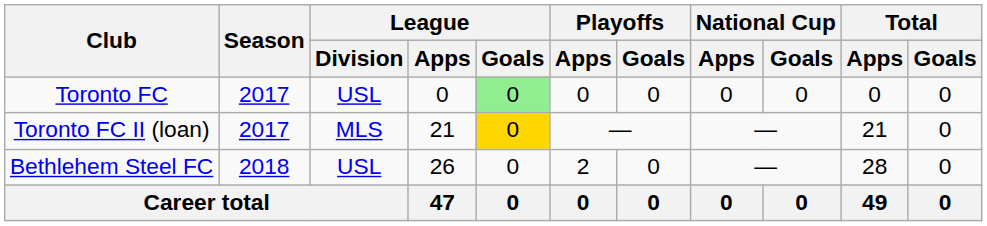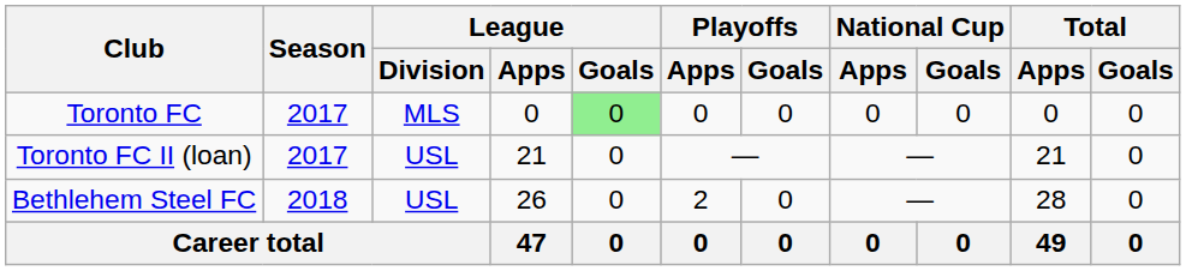Toronto FC | League / Division: USL -> MLS
Toronto FC II (loan) | League / Division: MLS -> USL
Toronto FC II (loan) | League / Goals: gold background -> no background
